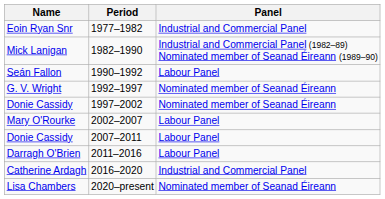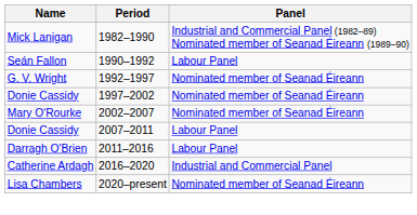- row: Eoin Ryan Snr | 1977–1982 | Industrial and Commercial Panel
Mary O'Rourke | Panel: Labour Panel -> Nominated member of Seanad Éireann
